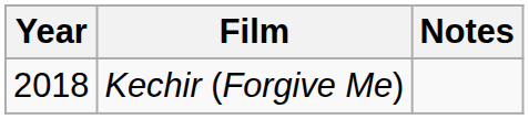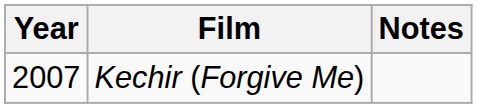Kechir (Forgive Me) | Year: 2018 -> 2007
